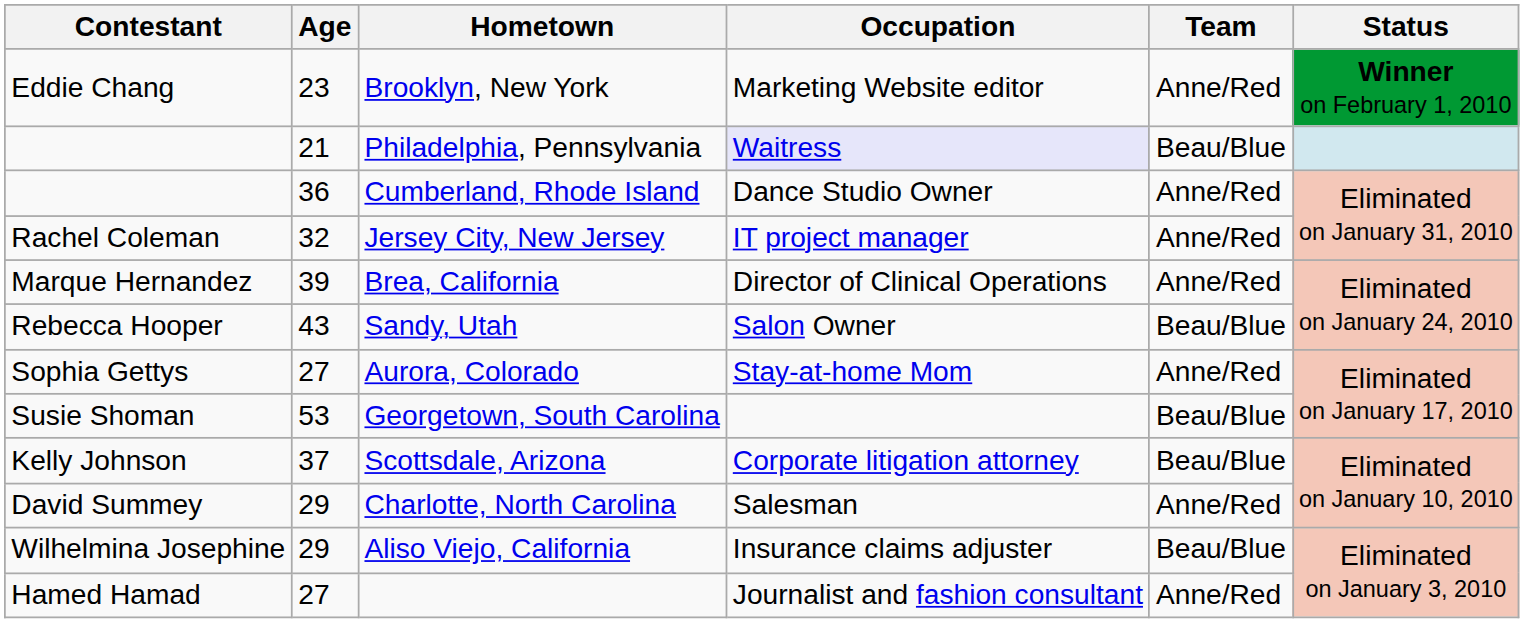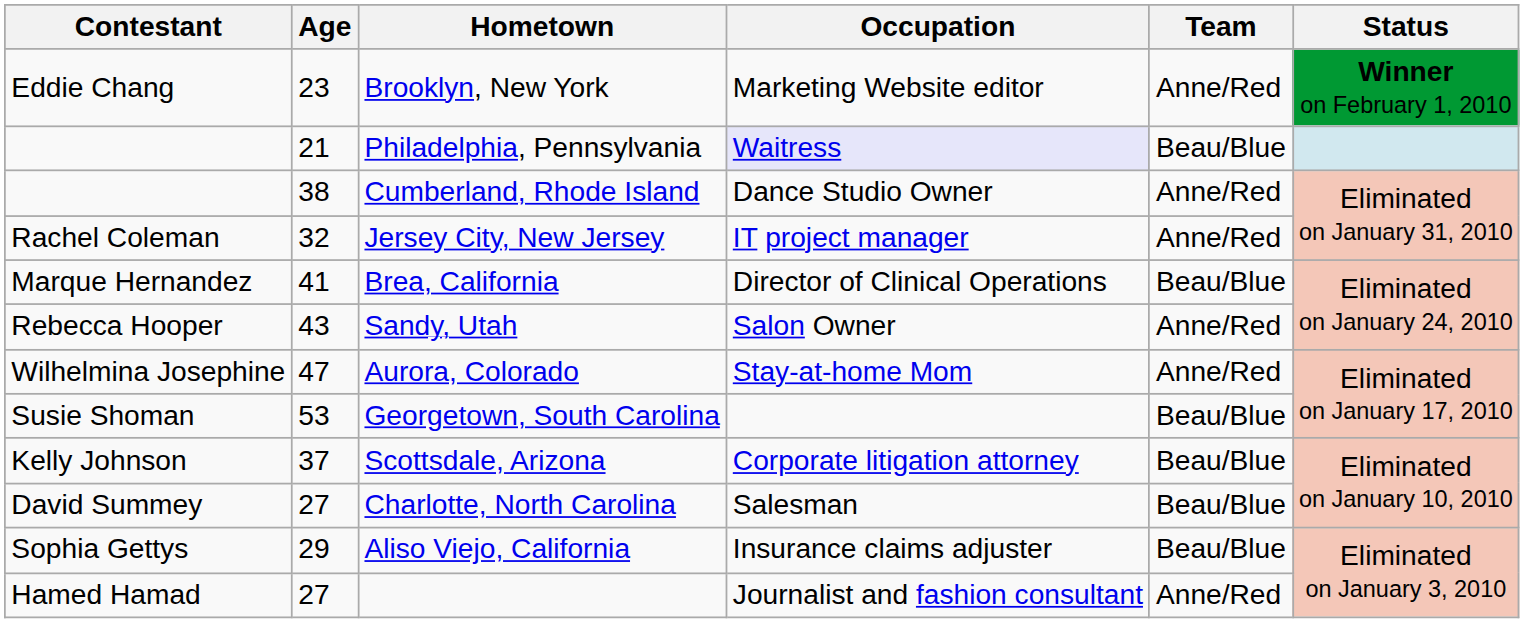Cumberland, Rhode Island | Age: 36 -> 38
Brea, California | Age: 39 -> 41
Brea, California | Team: Anne/Red -> Beau/Blue
Sandy, Utah | Team: Beau/Blue -> Anne/Red
Aurora, Colorado | Contestant: Sophia Gettys -> Wilhelmina Josephine
Aurora, Colorado | Age: 27 -> 47
Charlotte, North Carolina | Age: 29 -> 27
Charlotte, North Carolina | Team: Anne/Red -> Beau/Blue
Aliso Viejo, California | Contestant: Wilhelmina Josephine -> Sophia Gettys
